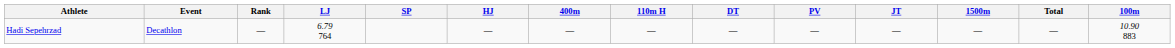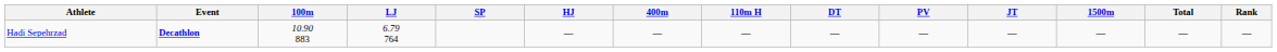columns swapped: 100m <-> Rank
Hadi Sepehrzad | Event: normal -> bold
